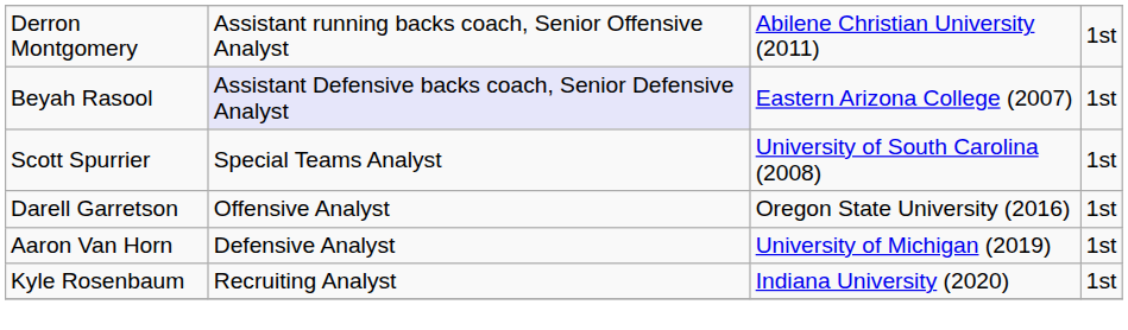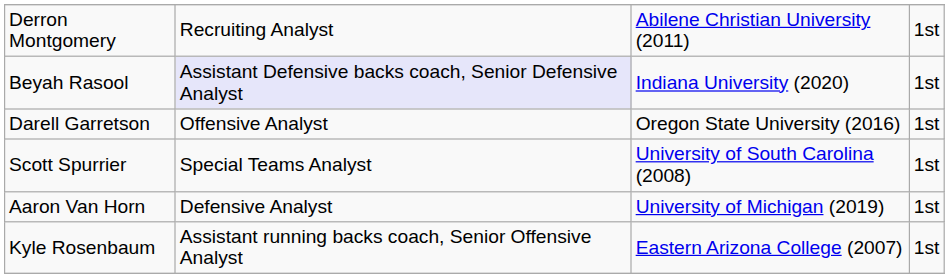Derron Montgomery | column 2: Assistant running backs coach, Senior Offensive Analyst -> Recruiting Analyst
Beyah Rasool | column 3: Eastern Arizona College (2007) -> Indiana University (2020)
rows swapped: Scott Spurrier <-> Darell Garretson
Kyle Rosenbaum | column 2: Recruiting Analyst -> Assistant running backs coach, Senior Offensive Analyst
Kyle Rosenbaum | column 3: Indiana University (2020) -> Eastern Arizona College (2007)
